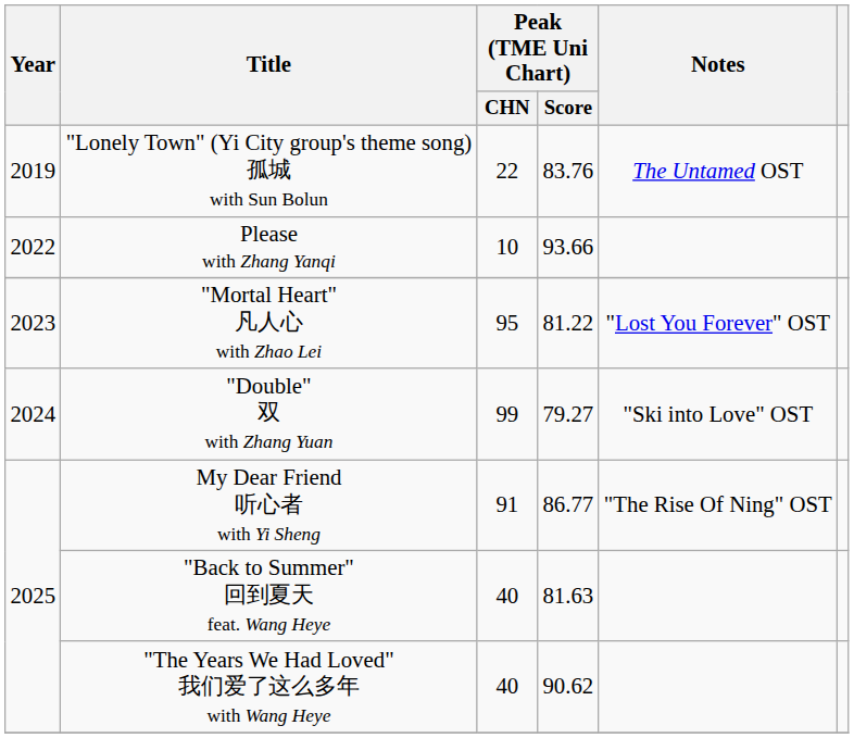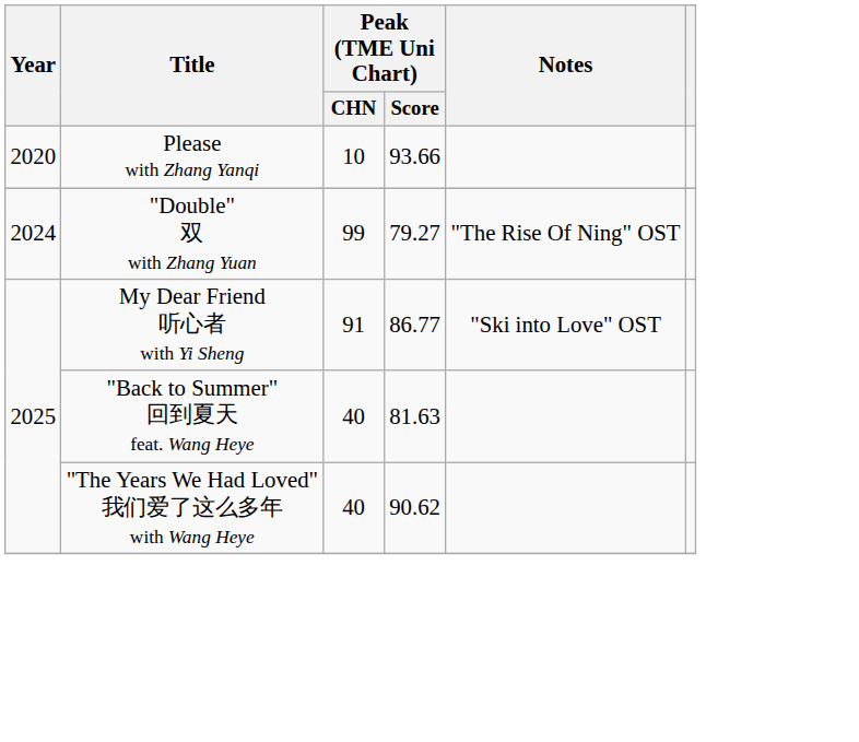- row: 2019 | "Lonely Town" (Yi City group's theme song) 孤城 with Sun Bolun | 22 | 83.76 | The Untamed OST
Please with Zhang Yanqi | Year: 2022 -> 2020
- row: 2023 | "Mortal Heart" 凡人心 with Zhao Lei | 95 | 81.22 | "Lost You Forever" OST
"Double" 双 with Zhang Yuan | Notes: "Ski into Love" OST -> "The Rise Of Ning" OST
My Dear Friend 听心者 with Yi Sheng | Notes: "The Rise Of Ning" OST -> "Ski into Love" OST
